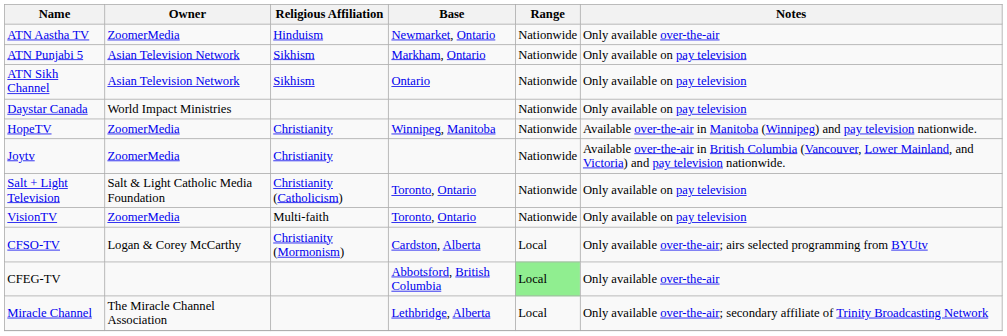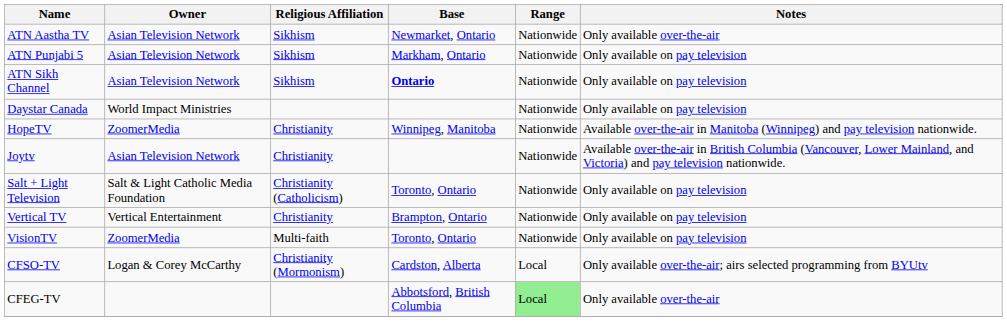ATN Aastha TV | Owner: ZoomerMedia -> Asian Television Network
ATN Aastha TV | Religious Affiliation: Hinduism -> Sikhism
ATN Sikh Channel | Base: normal -> bold
Joytv | Owner: ZoomerMedia -> Asian Television Network
+ row: Vertical TV | Vertical Entertainment | Christianity | Brampton, Ontario | Nationwide | Only available on pay television
- row: Miracle Channel | The Miracle Channel Association | Lethbridge, Alberta | Local | Only available over-the-air; secondary affiliate of Trinity Broadcasting Network
